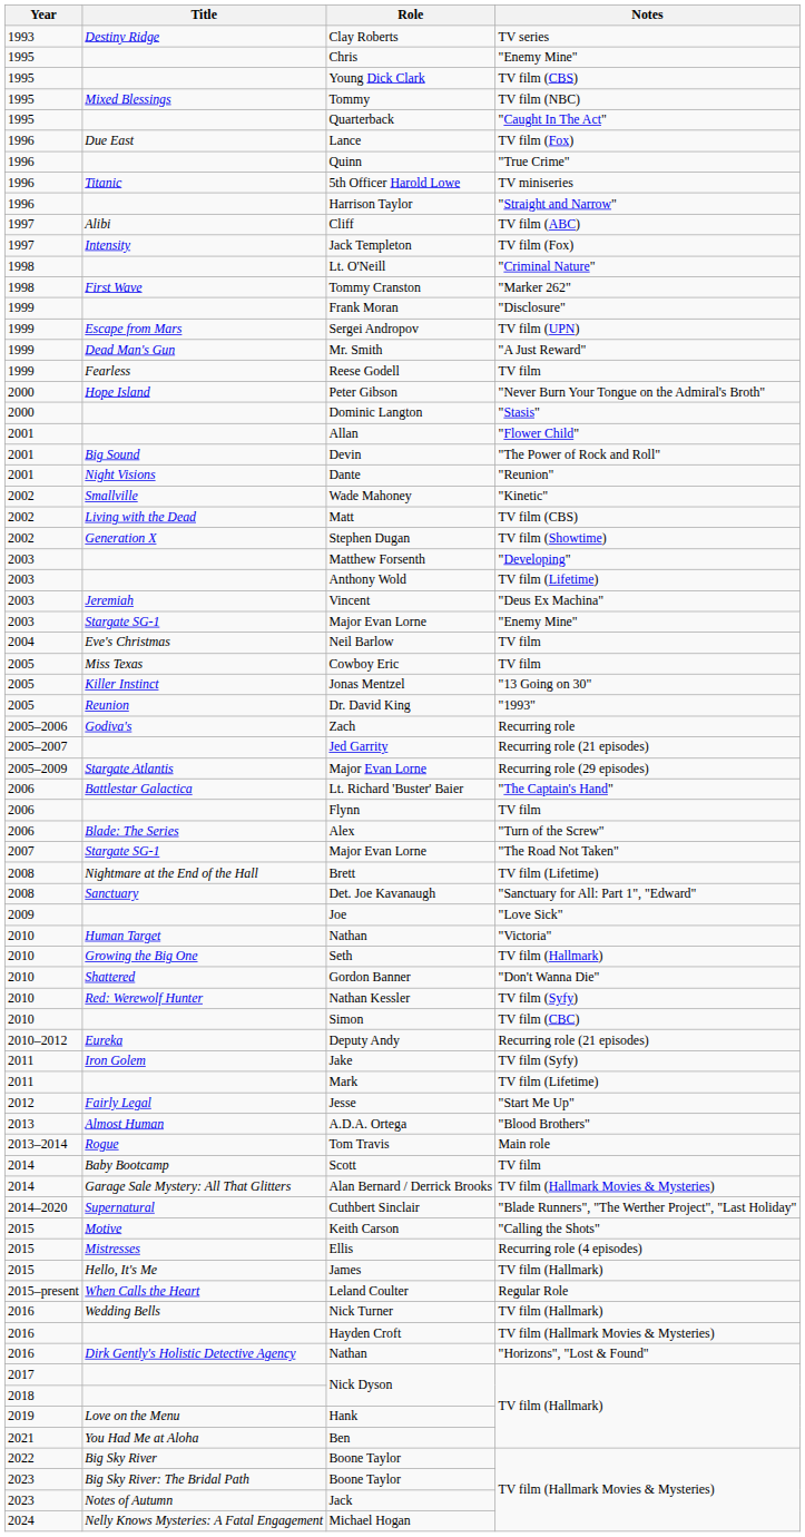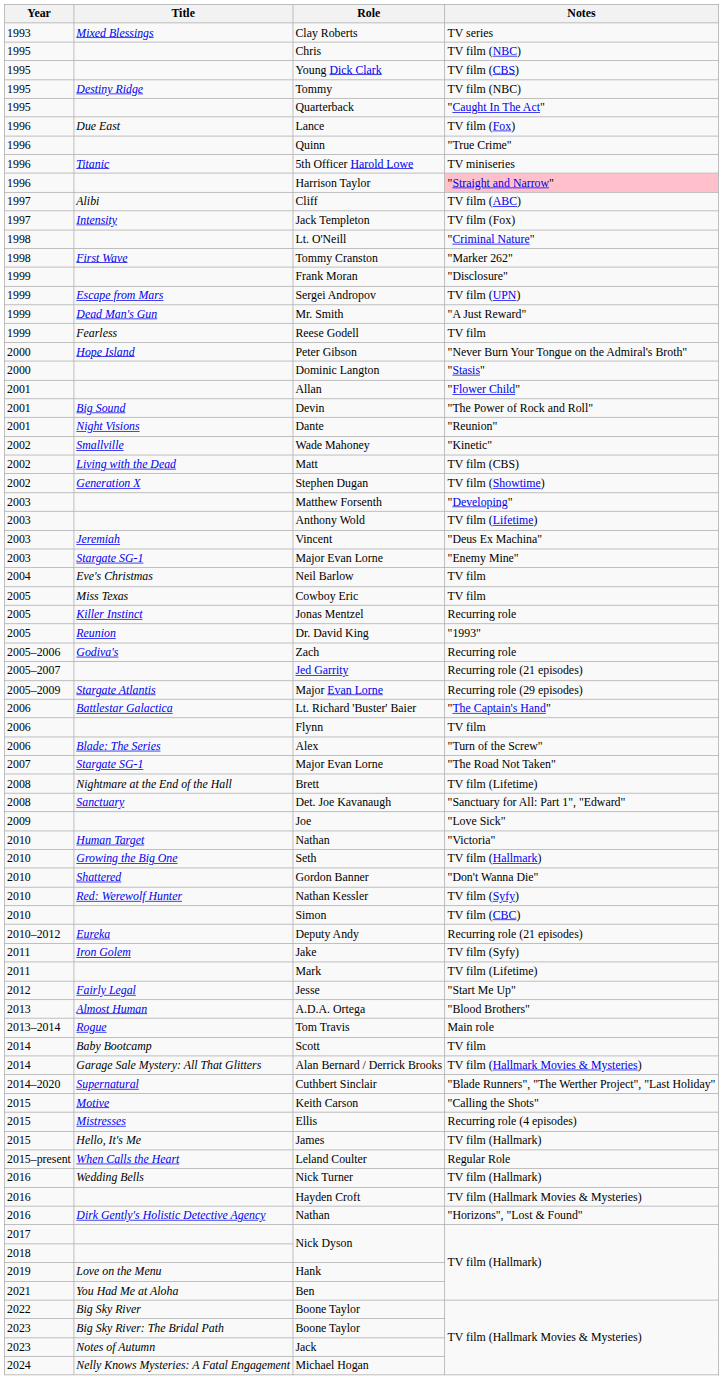Clay Roberts | Title: Destiny Ridge -> Mixed Blessings
Chris | Notes: "Enemy Mine" -> TV film (NBC)
Tommy | Title: Mixed Blessings -> Destiny Ridge
Harrison Taylor | Notes: no background -> pink background
Jonas Mentzel | Notes: "13 Going on 30" -> Recurring role
